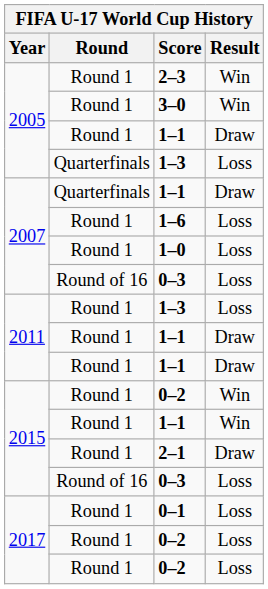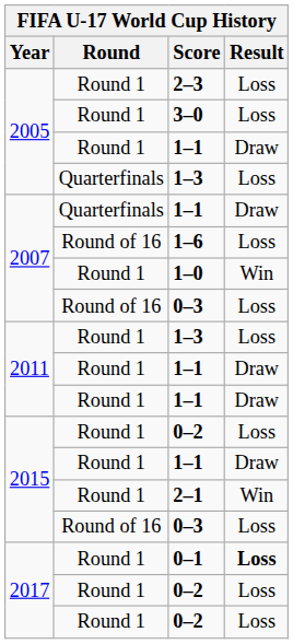2–3 | Result: Win -> Loss
3–0 | Result: Win -> Loss
1–6 | Round: Round 1 -> Round of 16
1–0 | Result: Loss -> Win
2015 / 0–2 | Result: Win -> Loss
2015 / 1–1 | Result: Win -> Draw
2–1 | Result: Draw -> Win
0–1 | Result: normal -> bold
